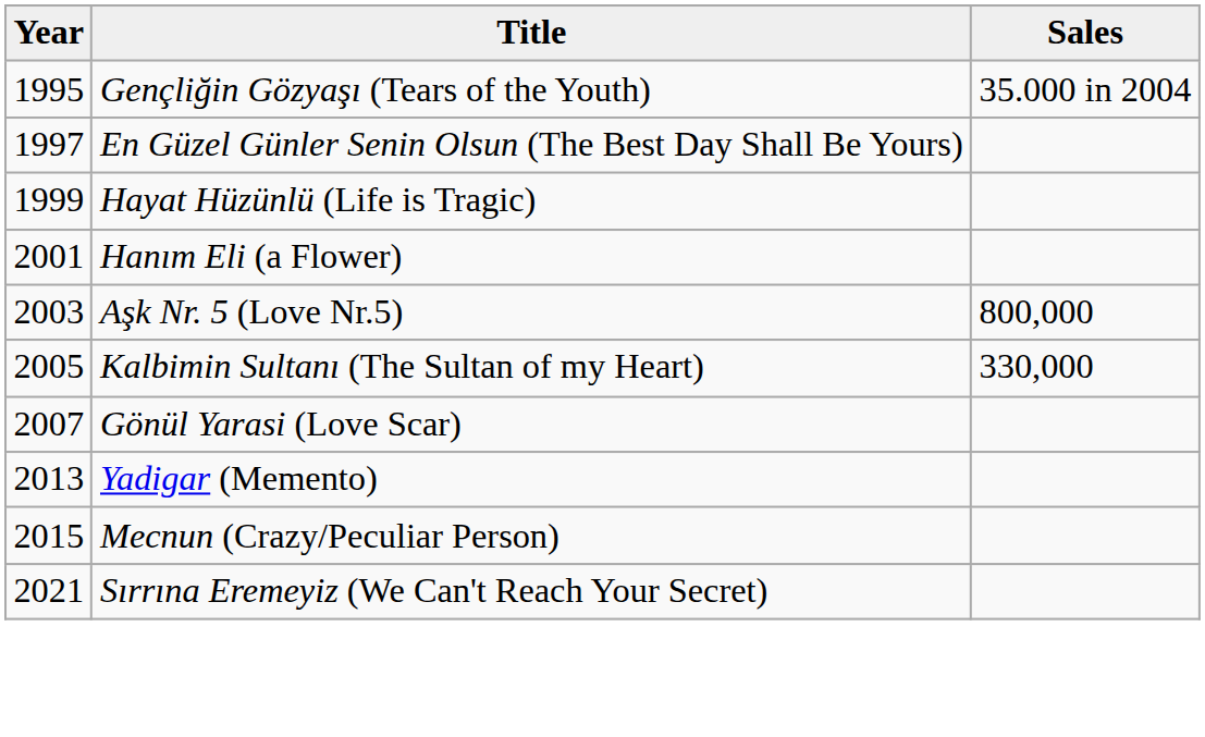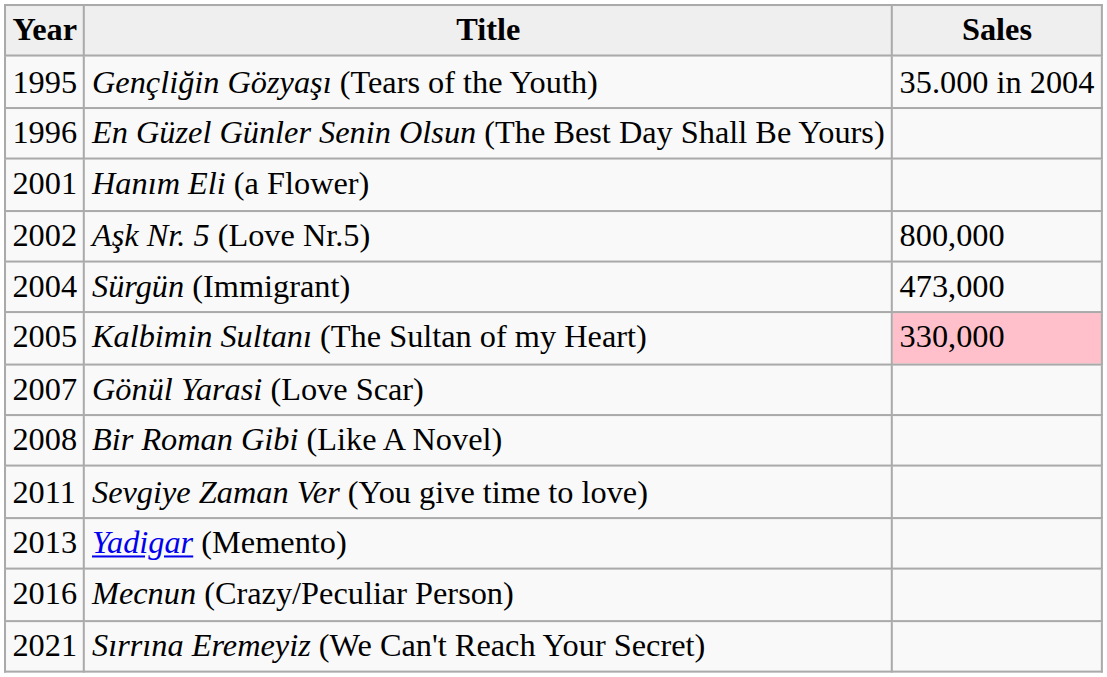En Güzel Günler Senin Olsun (The Best Day Shall Be Yours) | Year: 1997 -> 1996
- row: 1999 | Hayat Hüzünlü (Life is Tragic)
Aşk Nr. 5 (Love Nr.5) | Year: 2003 -> 2002
+ row: 2004 | Sürgün (Immigrant) | 473,000
Kalbimin Sultanı (The Sultan of my Heart) | Sales: no background -> pink background
+ row: 2008 | Bir Roman Gibi (Like A Novel)
+ row: 2011 | Sevgiye Zaman Ver (You give time to love)
Mecnun (Crazy/Peculiar Person) | Year: 2015 -> 2016
